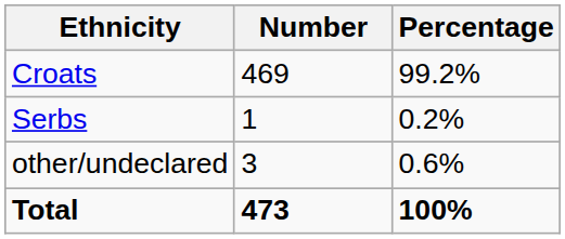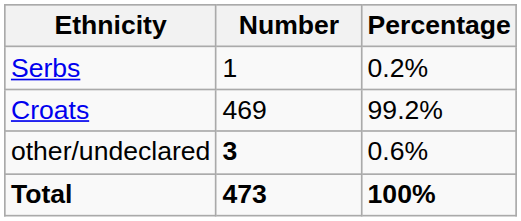rows swapped: Croats <-> Serbs
other/undeclared | Number: normal -> bold
